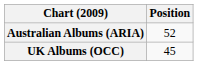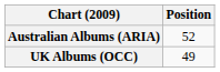UK Albums (OCC) | Position: 45 -> 49
